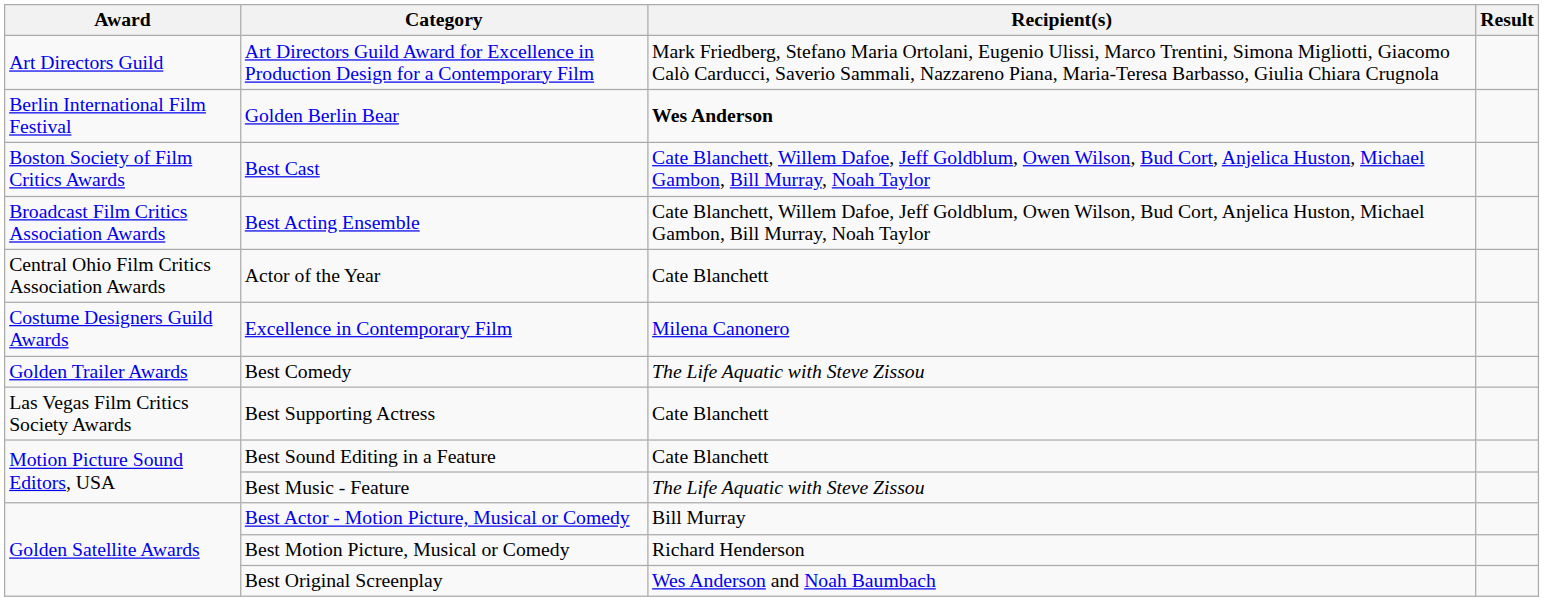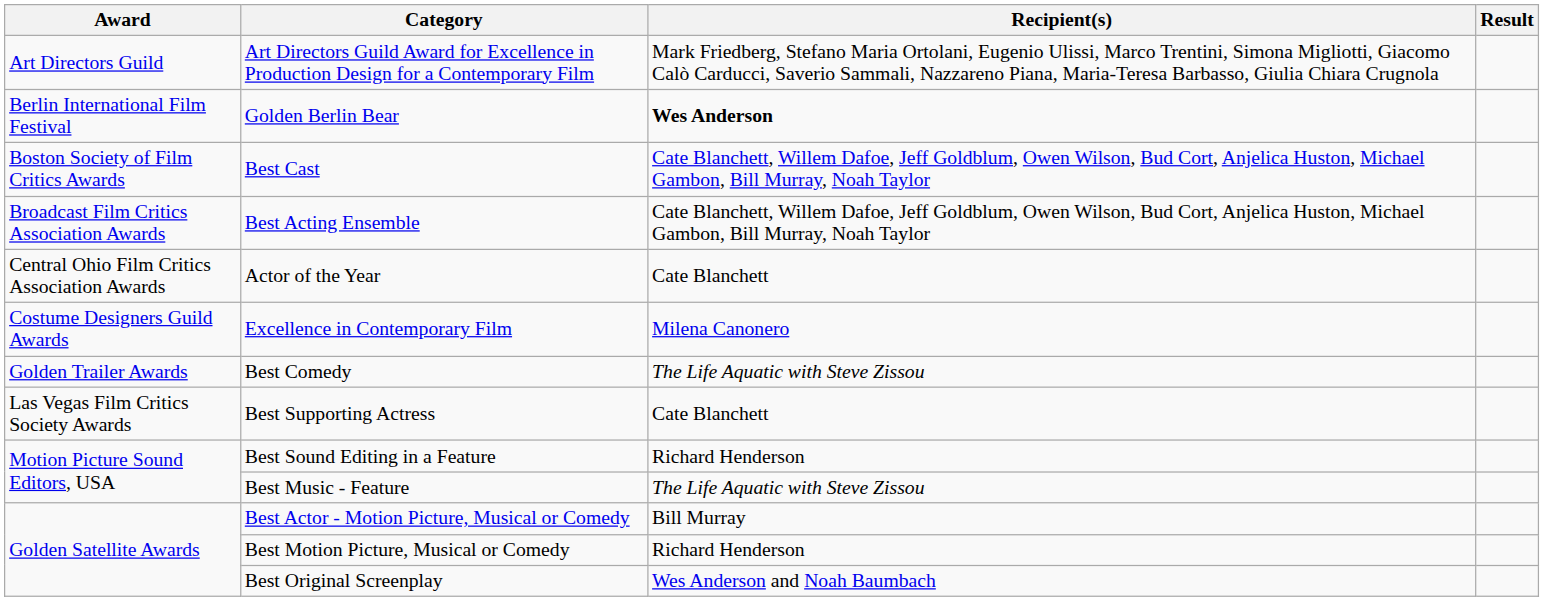Best Sound Editing in a Feature | Recipient(s): Cate Blanchett -> Richard Henderson
